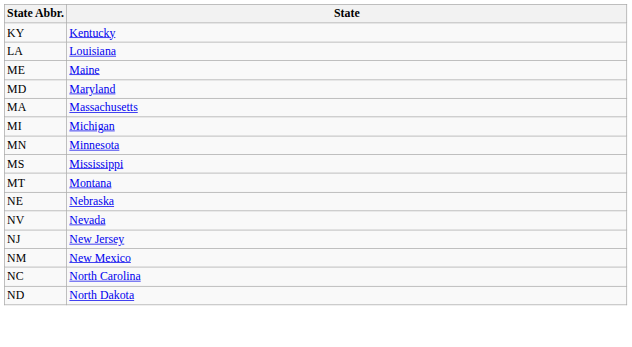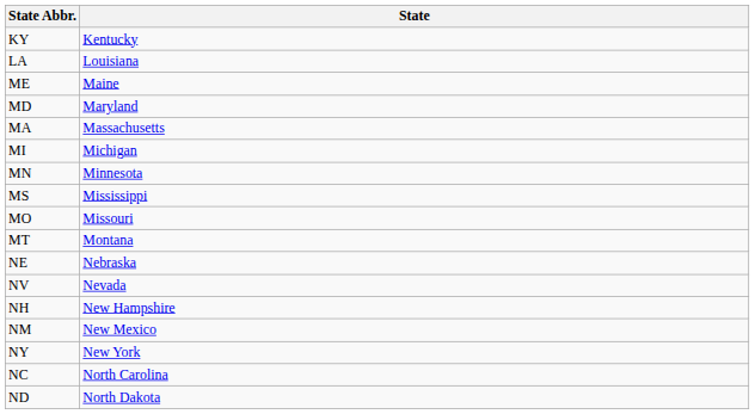+ row: MO | Missouri
+ row: NH | New Hampshire
- row: NJ | New Jersey
+ row: NY | New York
